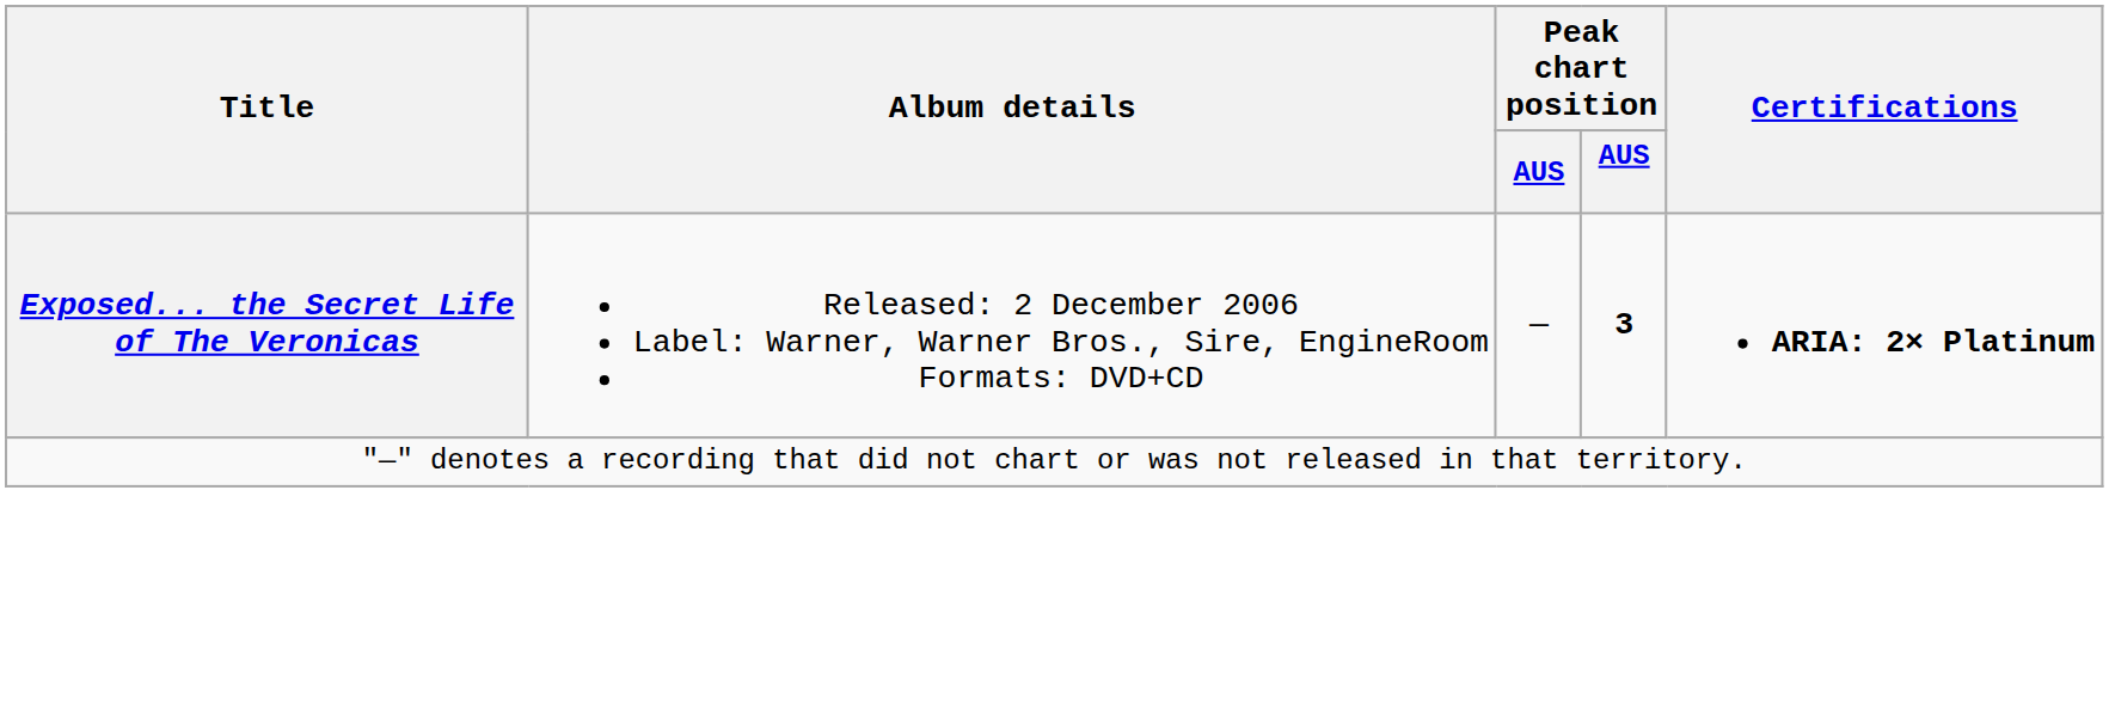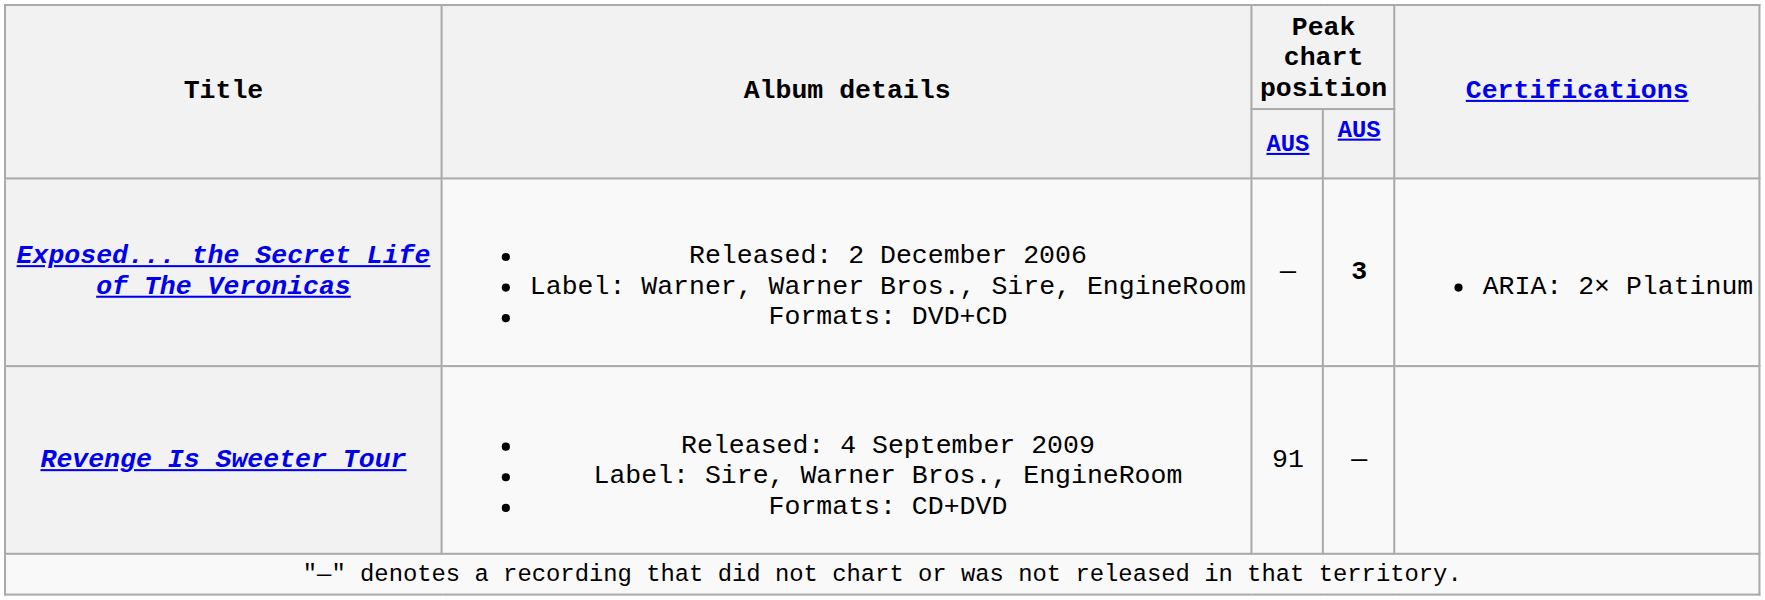Exposed... the Secret Life of The Veronicas | Certifications: bold -> normal
+ row: Revenge Is Sweeter Tour | Released: 4 September 2009 Label: Sire, Warner Bros., EngineRoom Formats: CD+DVD | 91 | —
